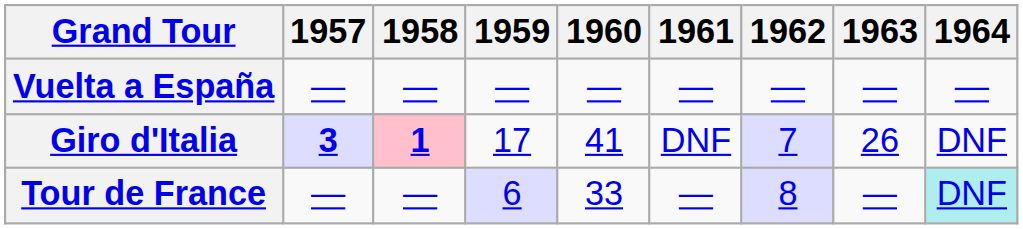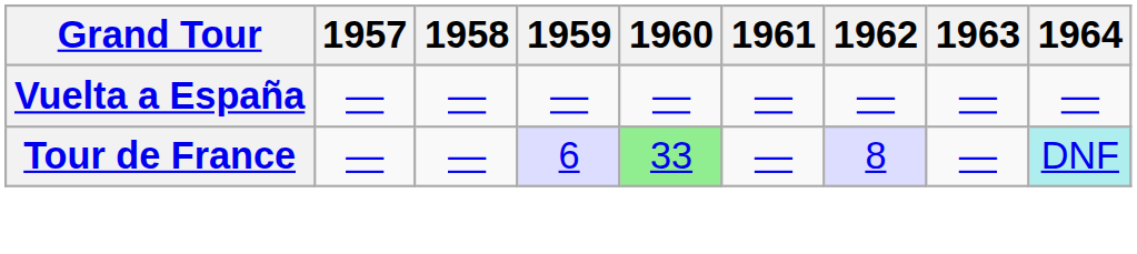- row: Giro d'Italia | 3 | 1 | 17 | 41 | DNF | 7 | 26 | DNF
Tour de France | 1960: no background -> lightgreen background
